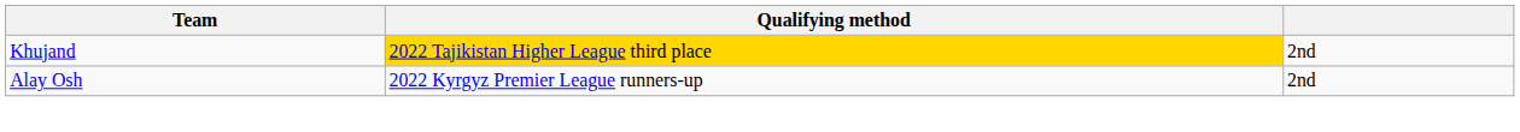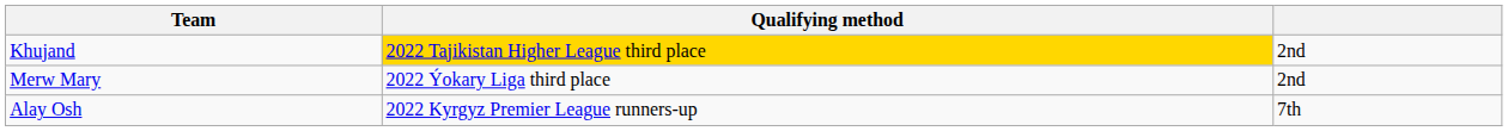+ row: Merw Mary | 2022 Ýokary Liga third place | 2nd
Alay Osh | column 3: 2nd -> 7th
